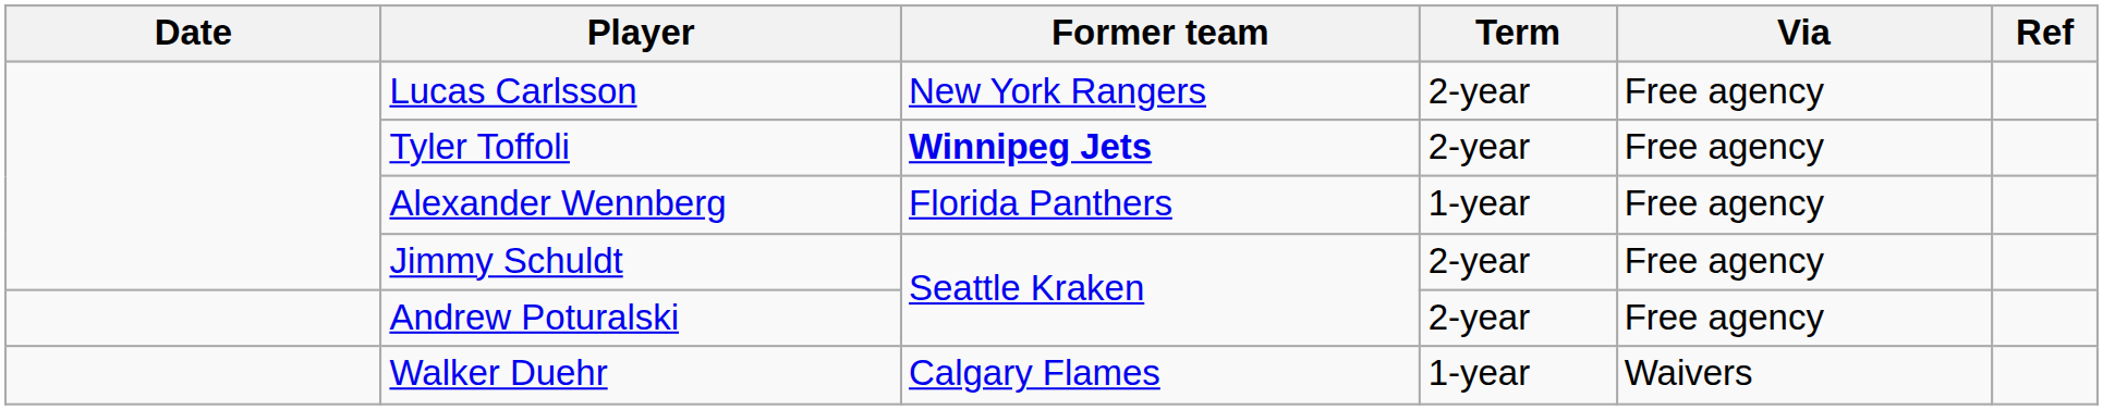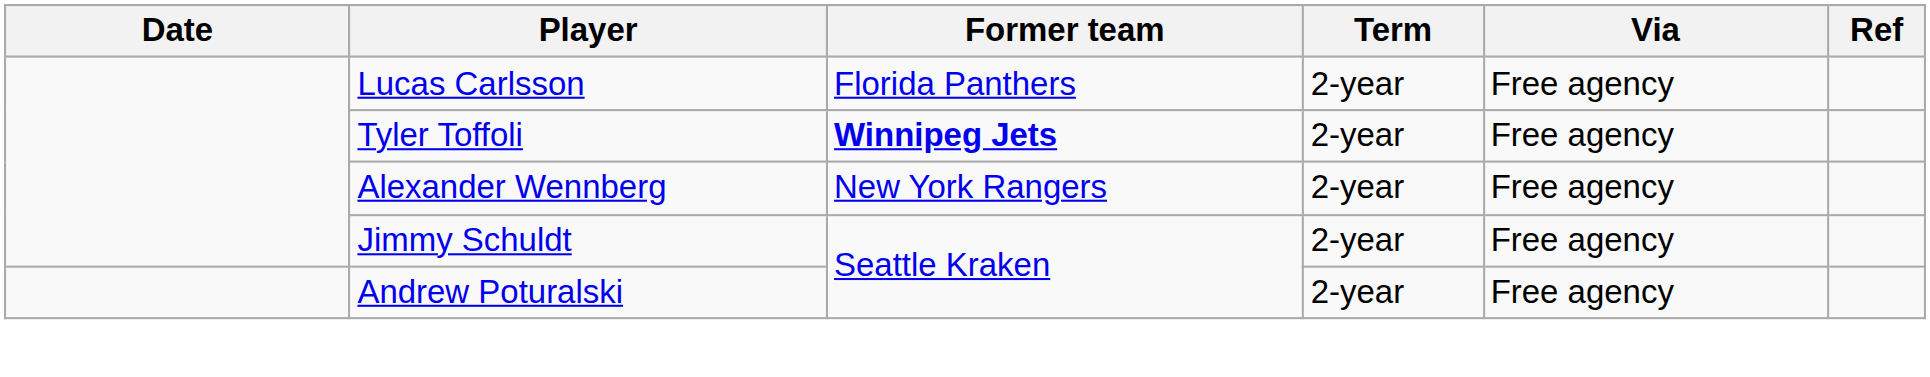Lucas Carlsson | Former team: New York Rangers -> Florida Panthers
Alexander Wennberg | Former team: Florida Panthers -> New York Rangers
Alexander Wennberg | Term: 1-year -> 2-year
- row: Walker Duehr | Calgary Flames | 1-year | Waivers
